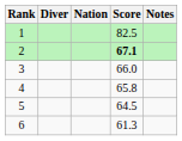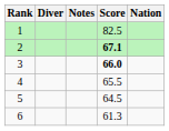columns swapped: Nation <-> Notes
3 | Score: normal -> bold
4 | Score: 65.8 -> 65.5
